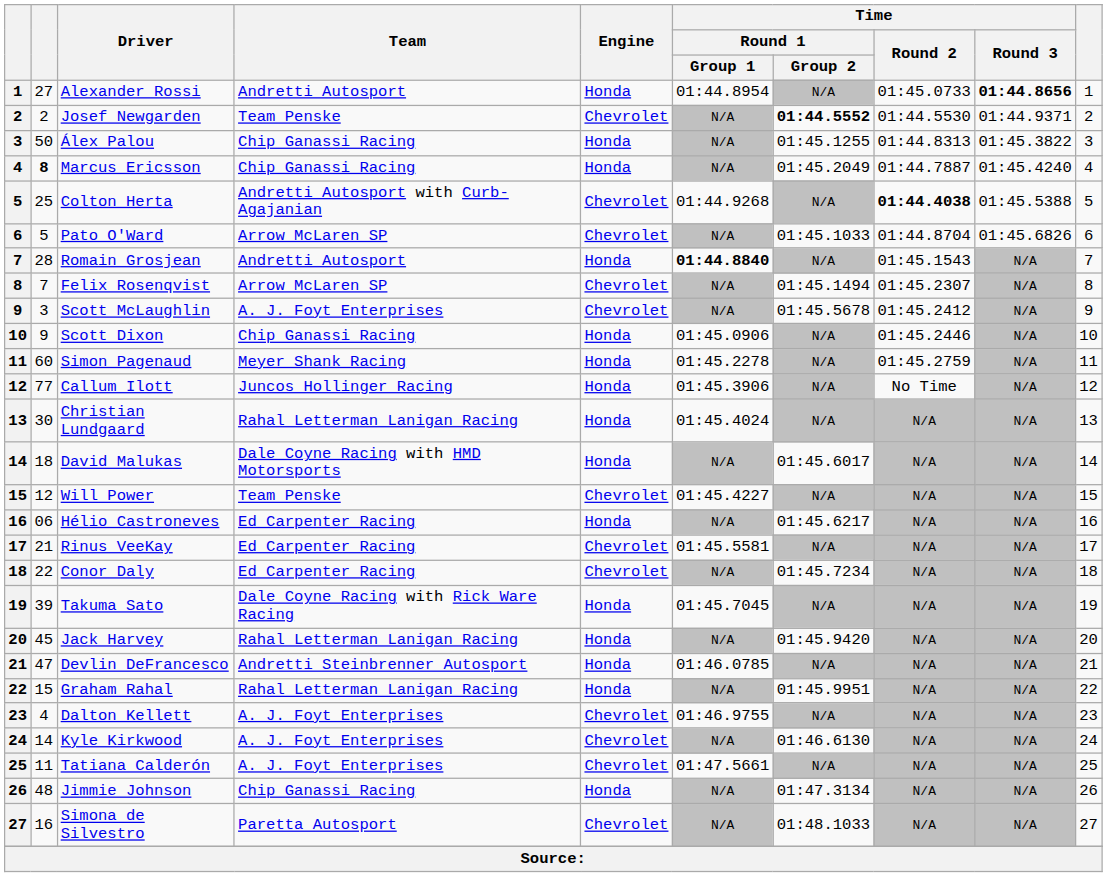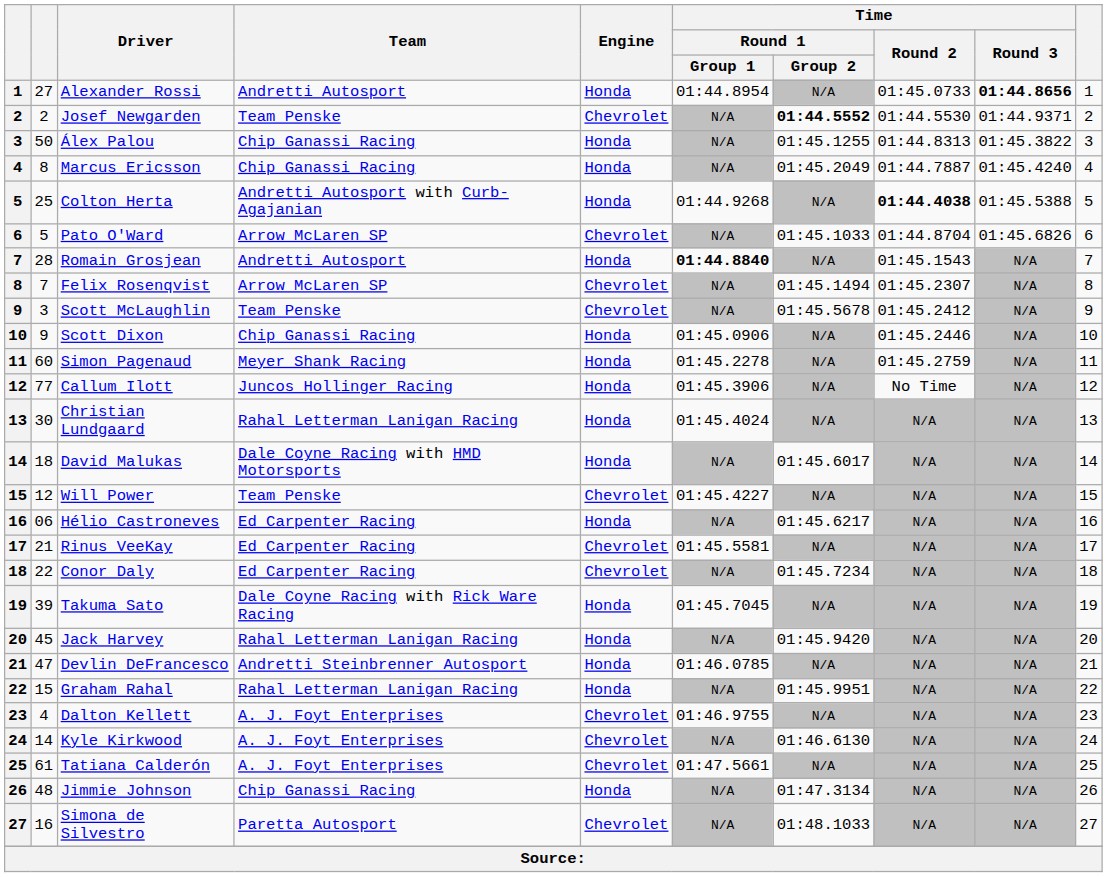Marcus Ericsson | column 2: bold -> normal
Colton Herta | Engine: Chevrolet -> Honda
Scott McLaughlin | Team: A. J. Foyt Enterprises -> Team Penske
Tatiana Calderón | column 2: 11 -> 61
